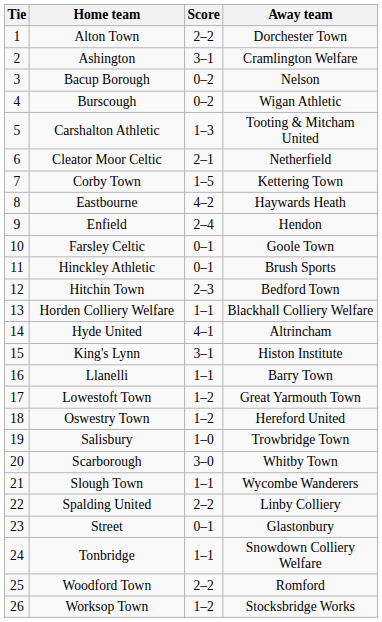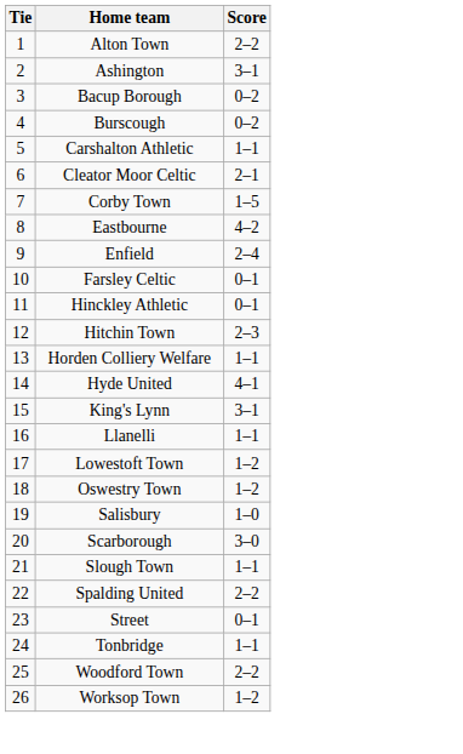- column: Away team | Dorchester Town | Cramlington Welfare | Nelson | Wigan Athletic | Tooting & Mitcham United | Netherfield | Kettering Town | Haywards Heath | Hendon | Goole Town | Brush Sports | Bedford Town | Blackhall Colliery Welfare | Altrincham | Histon Institute | Barry Town | Great Yarmouth Town | Hereford United | Trowbridge Town | Whitby Town | Wycombe Wanderers | Linby Colliery | Glastonbury | Snowdown Colliery Welfare | Romford | Stocksbridge Works
Carshalton Athletic | Score: 1–3 -> 1–1
